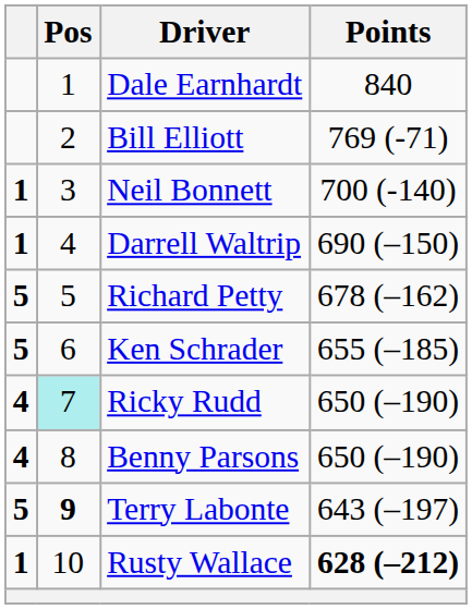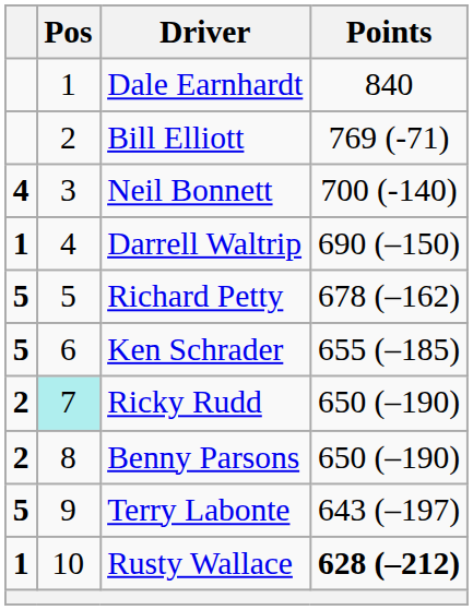Neil Bonnett | column 1: 1 -> 4
Ricky Rudd | column 1: 4 -> 2
Benny Parsons | column 1: 4 -> 2
Terry Labonte | Pos: bold -> normal
